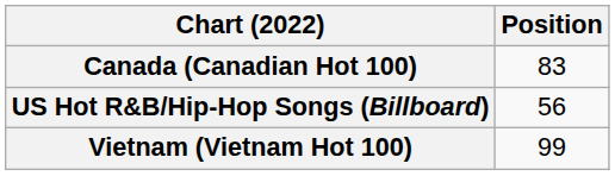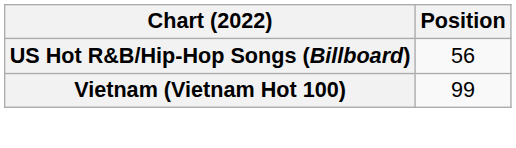- row: Canada (Canadian Hot 100) | 83
